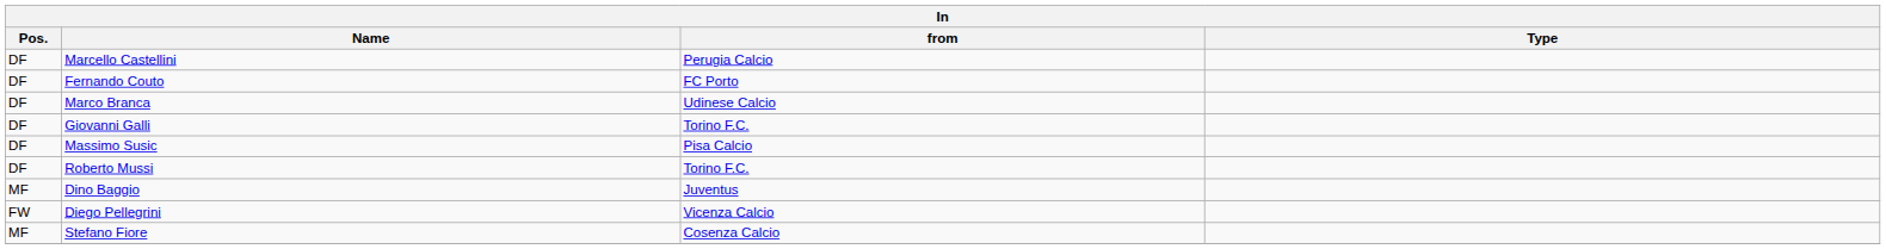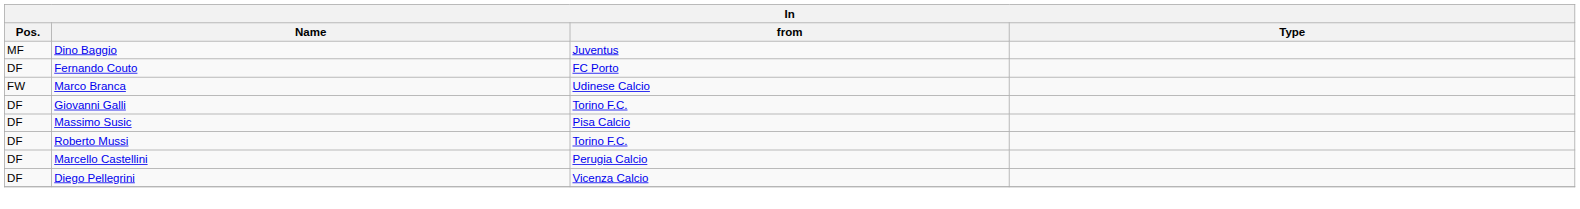rows swapped: Dino Baggio <-> Marcello Castellini
Marco Branca | Pos.: DF -> FW
Diego Pellegrini | Pos.: FW -> DF
- row: MF | Stefano Fiore | Cosenza Calcio
